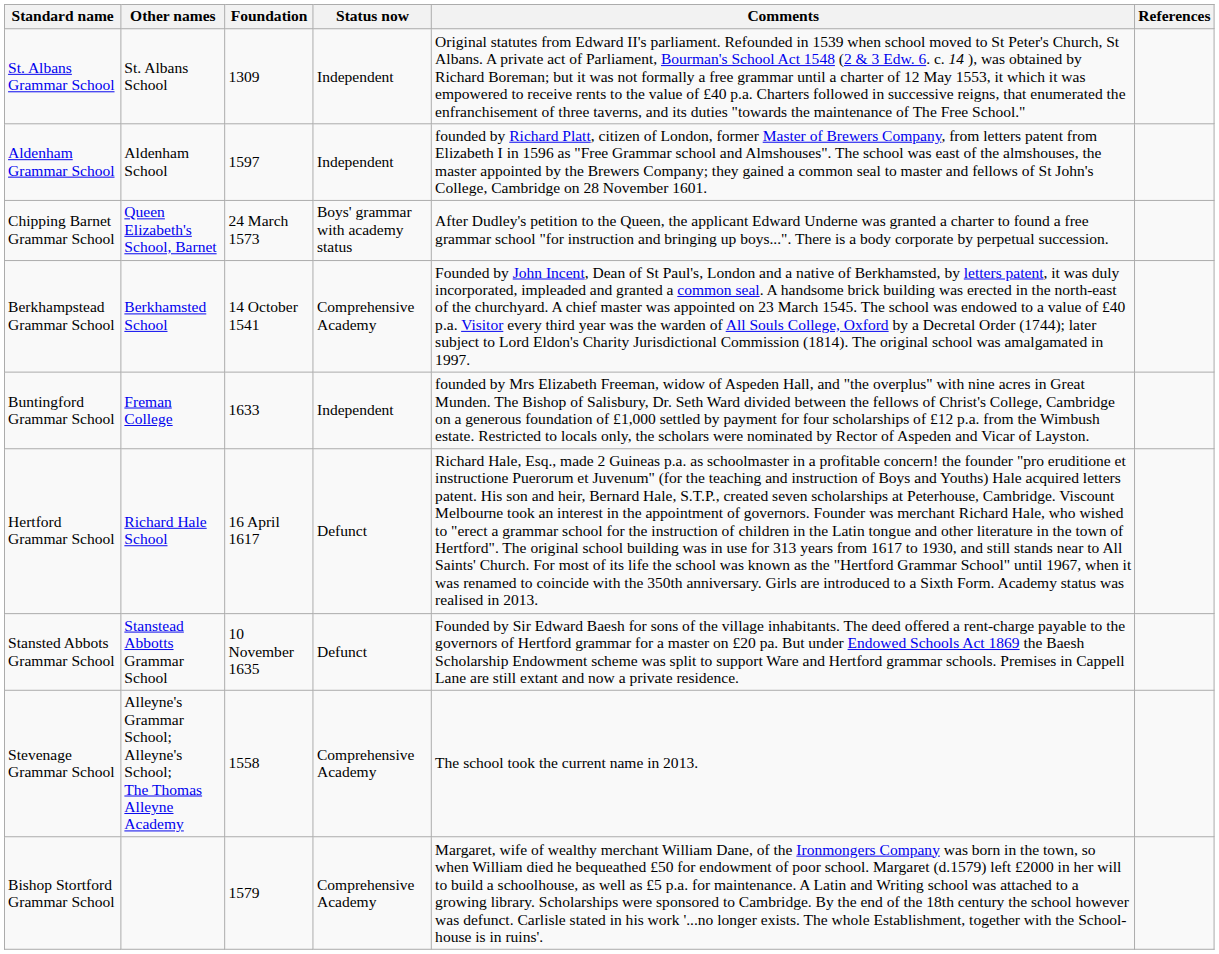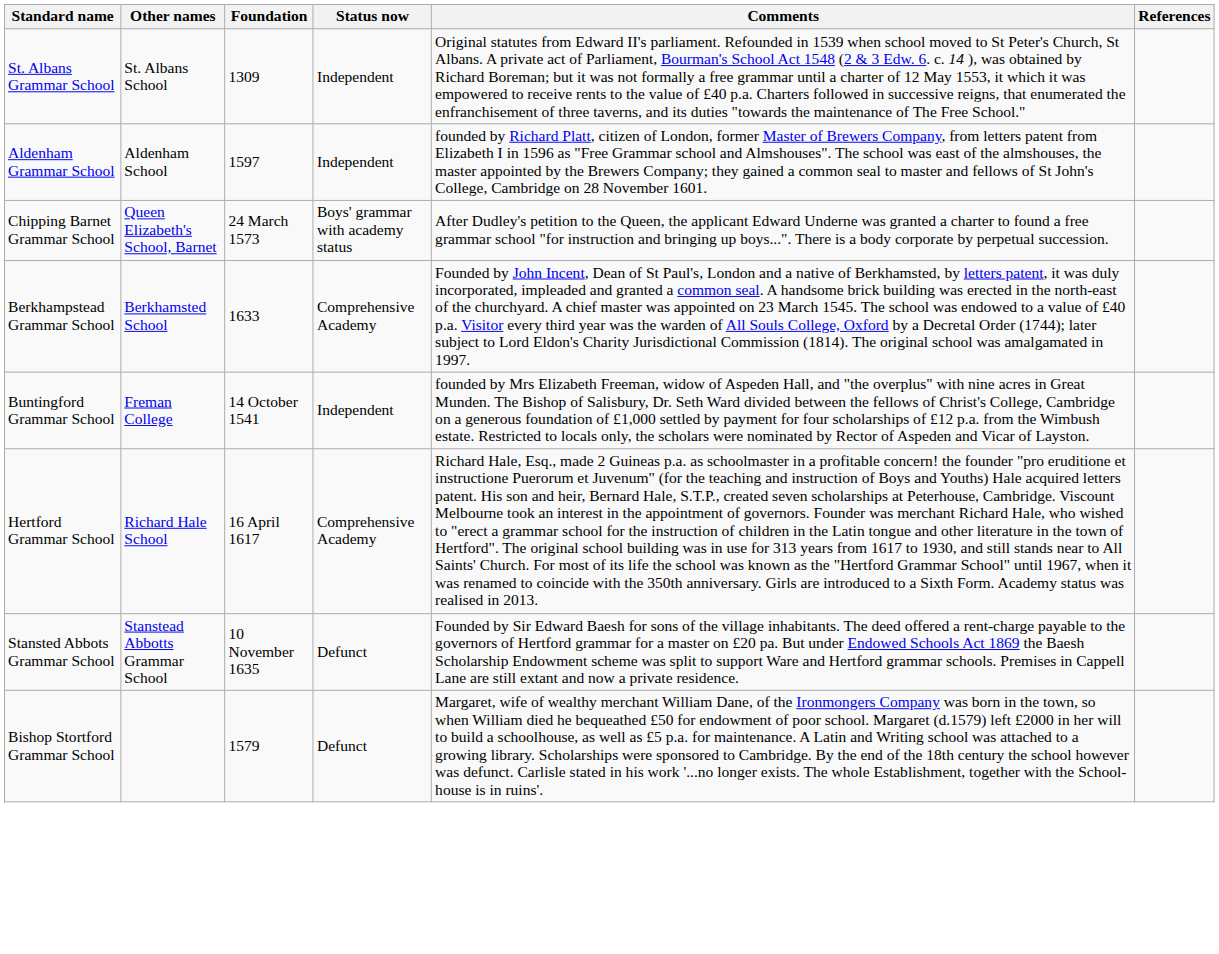Berkhampstead Grammar School | Foundation: 14 October 1541 -> 1633
Buntingford Grammar School | Foundation: 1633 -> 14 October 1541
Hertford Grammar School | Status now: Defunct -> Comprehensive Academy
- row: Stevenage Grammar School | Alleyne's Grammar School; Alleyne's School; The Thomas Alleyne Academy | 1558 | Comprehensive Academy | The school took the current name in 2013.
Bishop Stortford Grammar School | Status now: Comprehensive Academy -> Defunct
